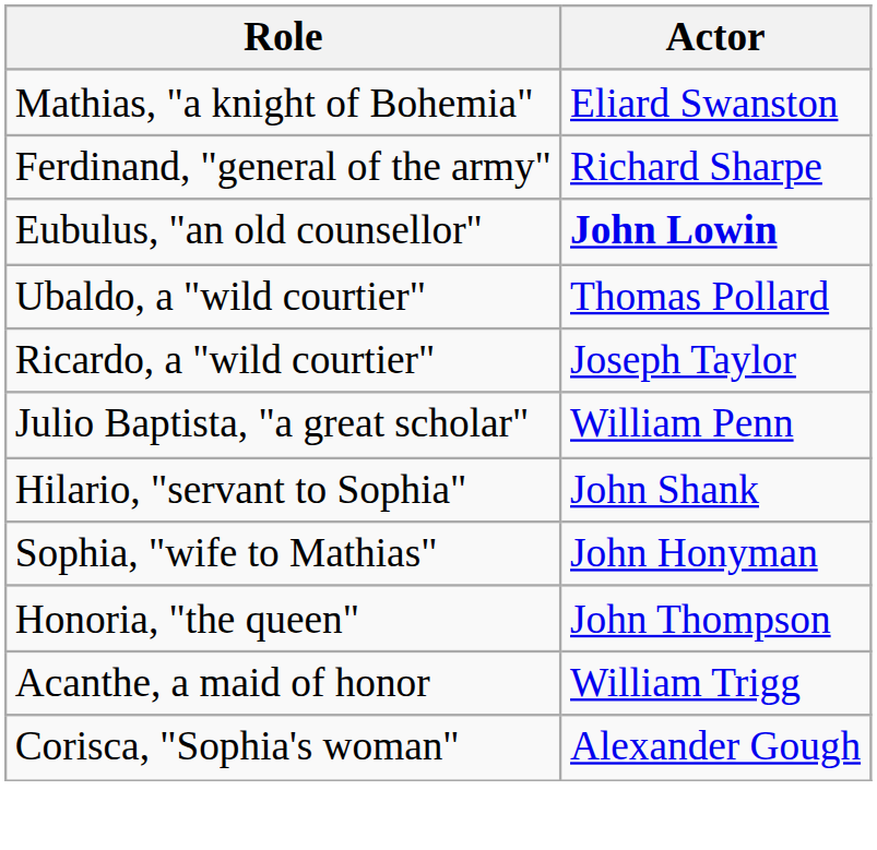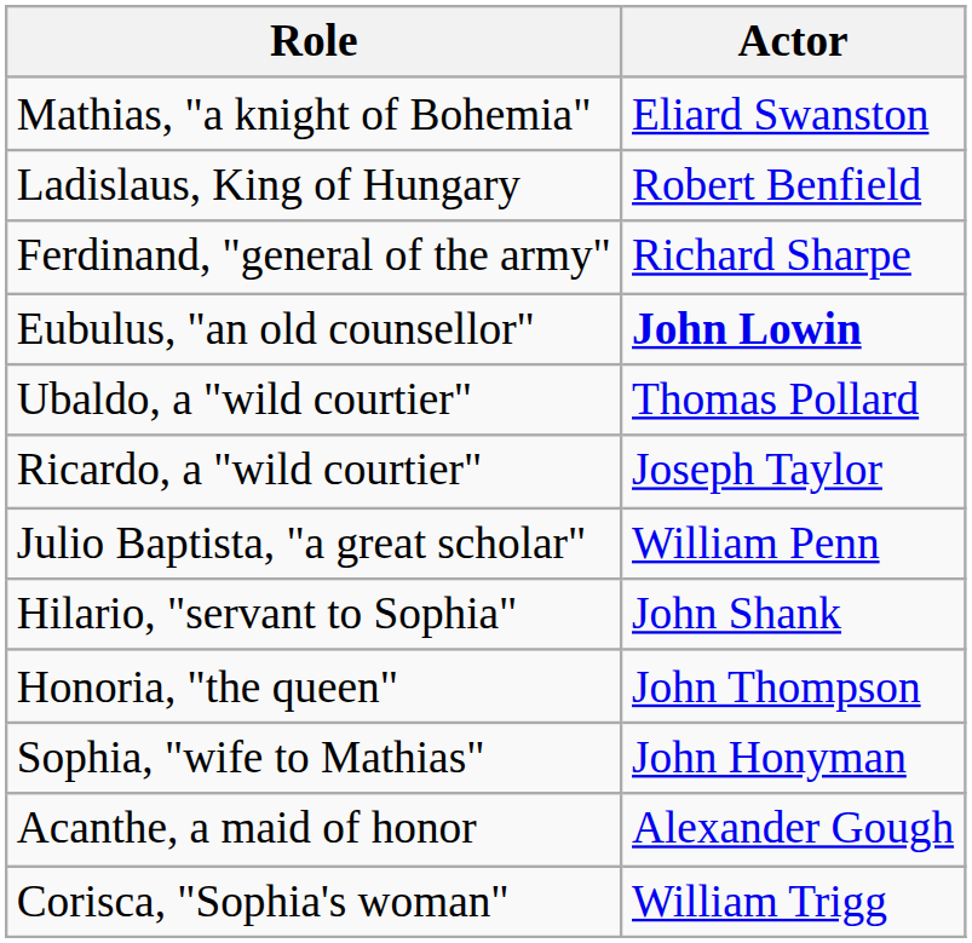+ row: Ladislaus, King of Hungary | Robert Benfield
rows swapped: Honoria, "the queen" <-> Sophia, "wife to Mathias"
Acanthe, a maid of honor | Actor: William Trigg -> Alexander Gough
Corisca, "Sophia's woman" | Actor: Alexander Gough -> William Trigg
